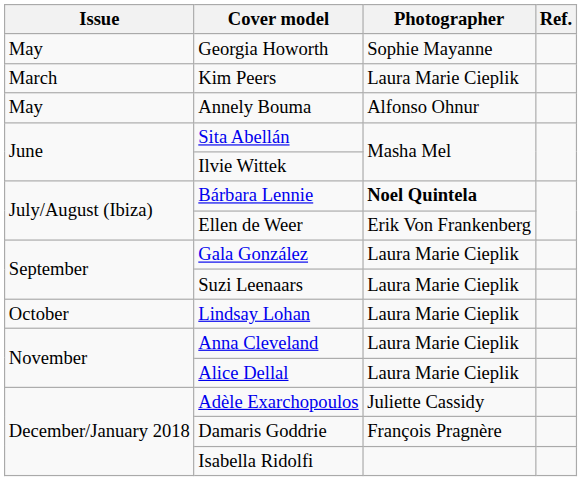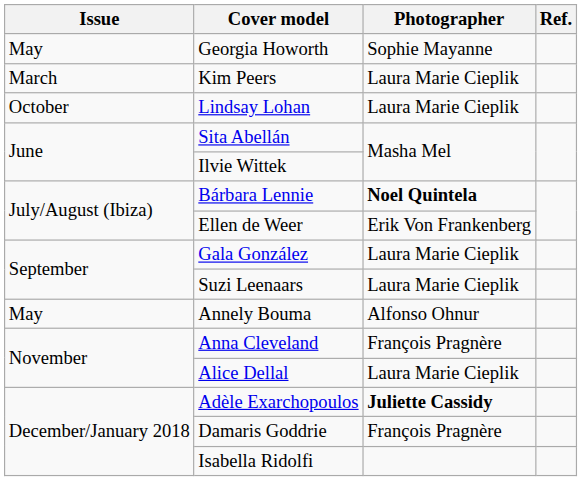rows swapped: Annely Bouma <-> Lindsay Lohan
Anna Cleveland | Photographer: Laura Marie Cieplik -> François Pragnère
Adèle Exarchopoulos | Photographer: normal -> bold
